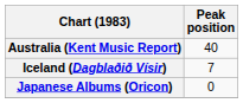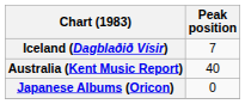rows swapped: Australia (Kent Music Report) <-> Iceland (Dagblaðið Vísir)
